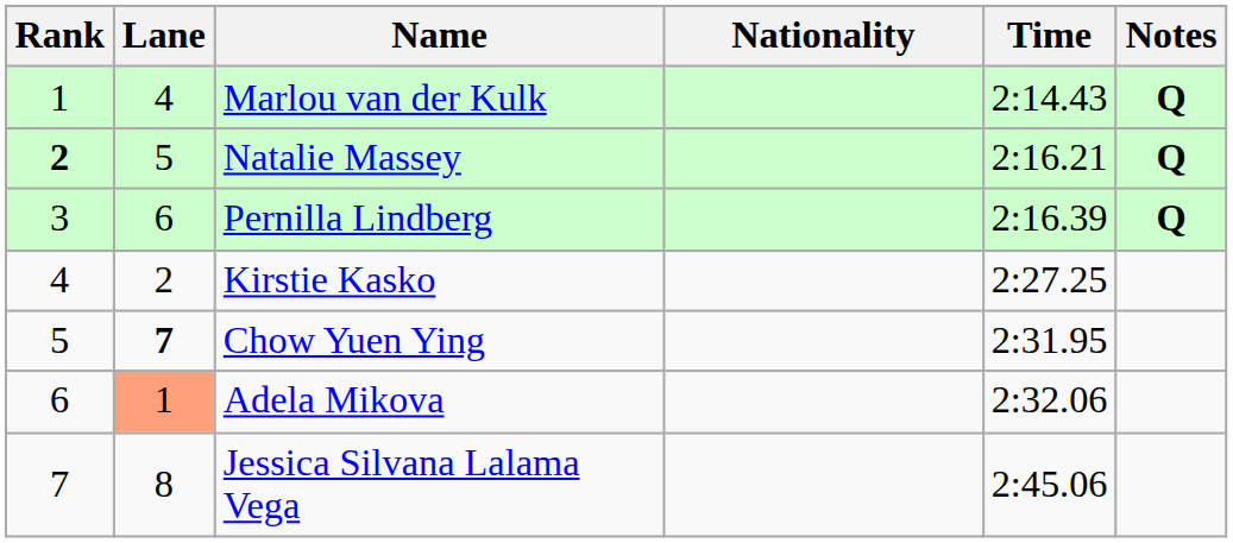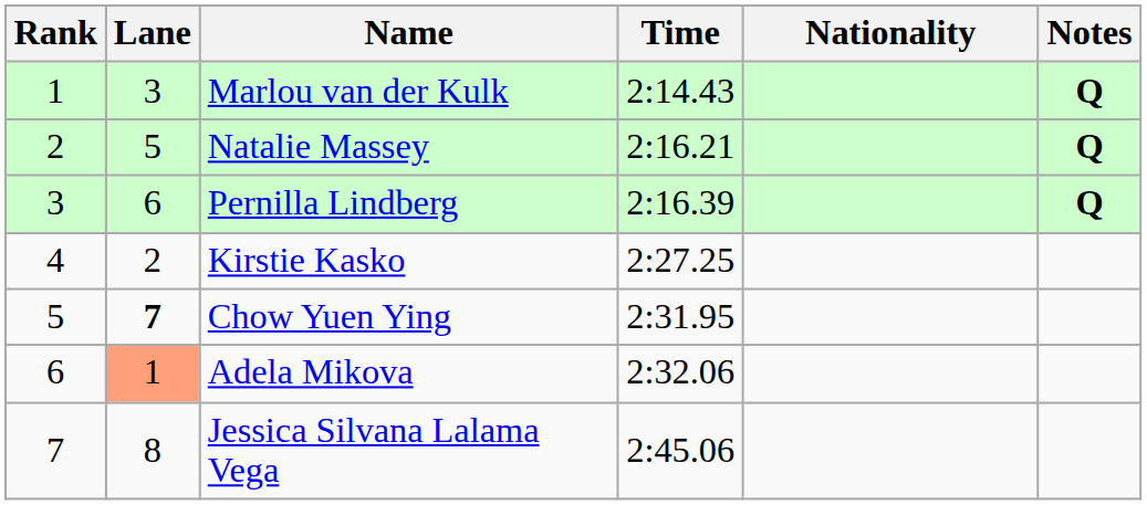columns swapped: Nationality <-> Time
Marlou van der Kulk | Lane: 4 -> 3
Natalie Massey | Rank: bold -> normal
